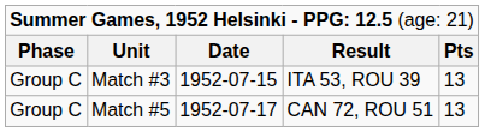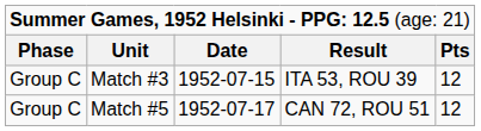Match #3 | column 5: 13 -> 12
Match #5 | column 5: 13 -> 12
